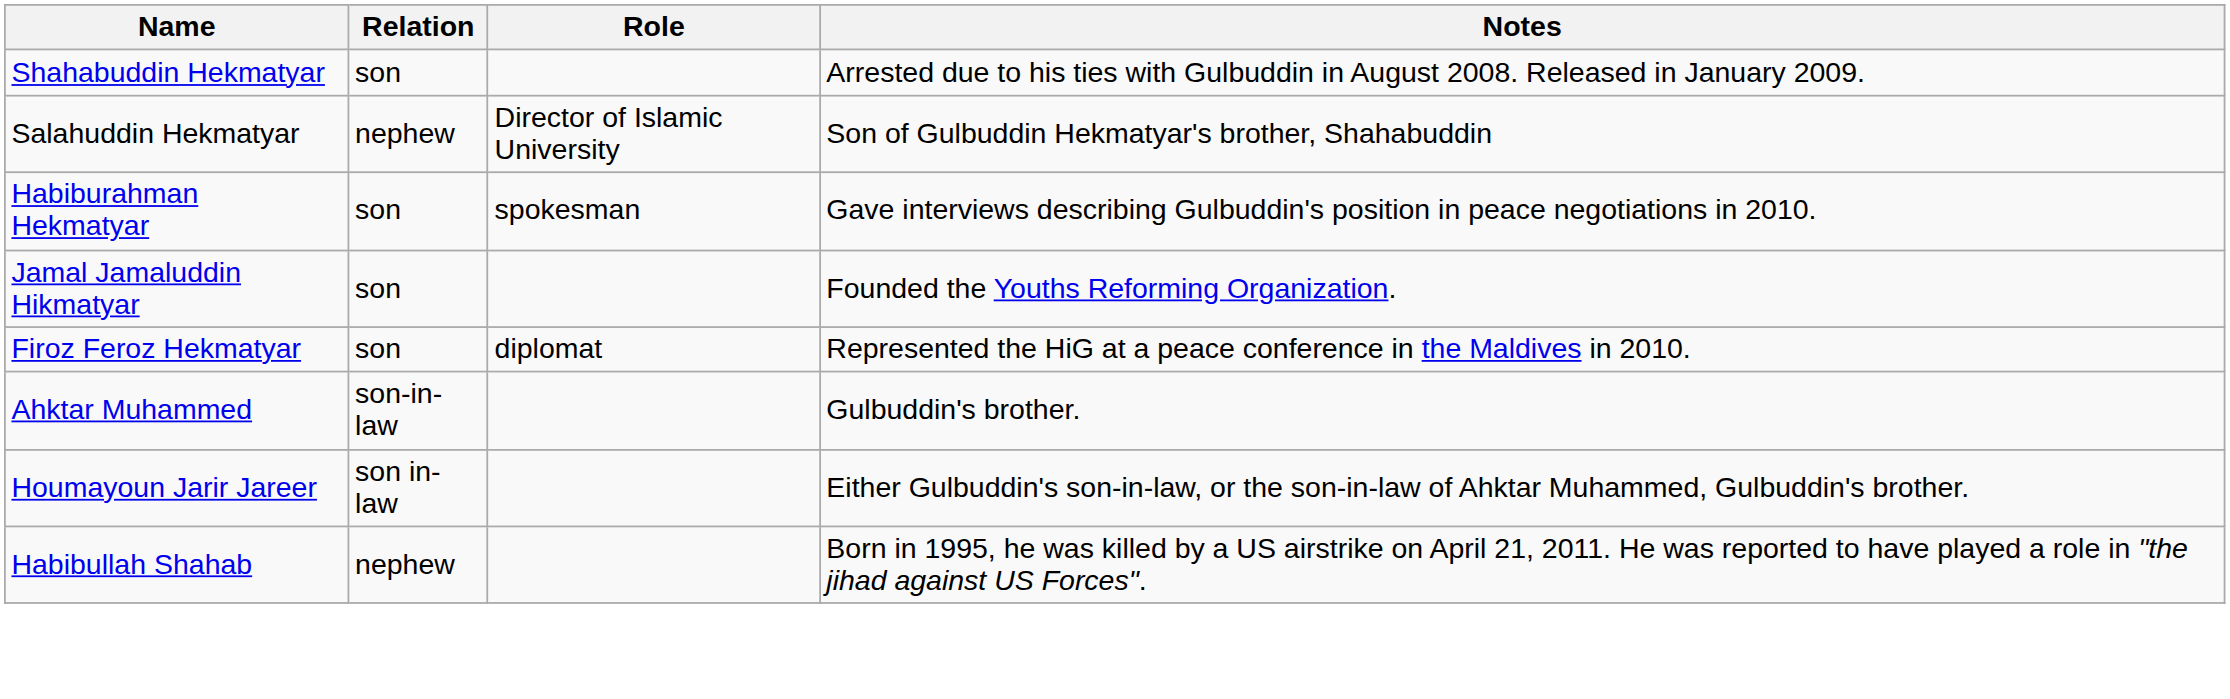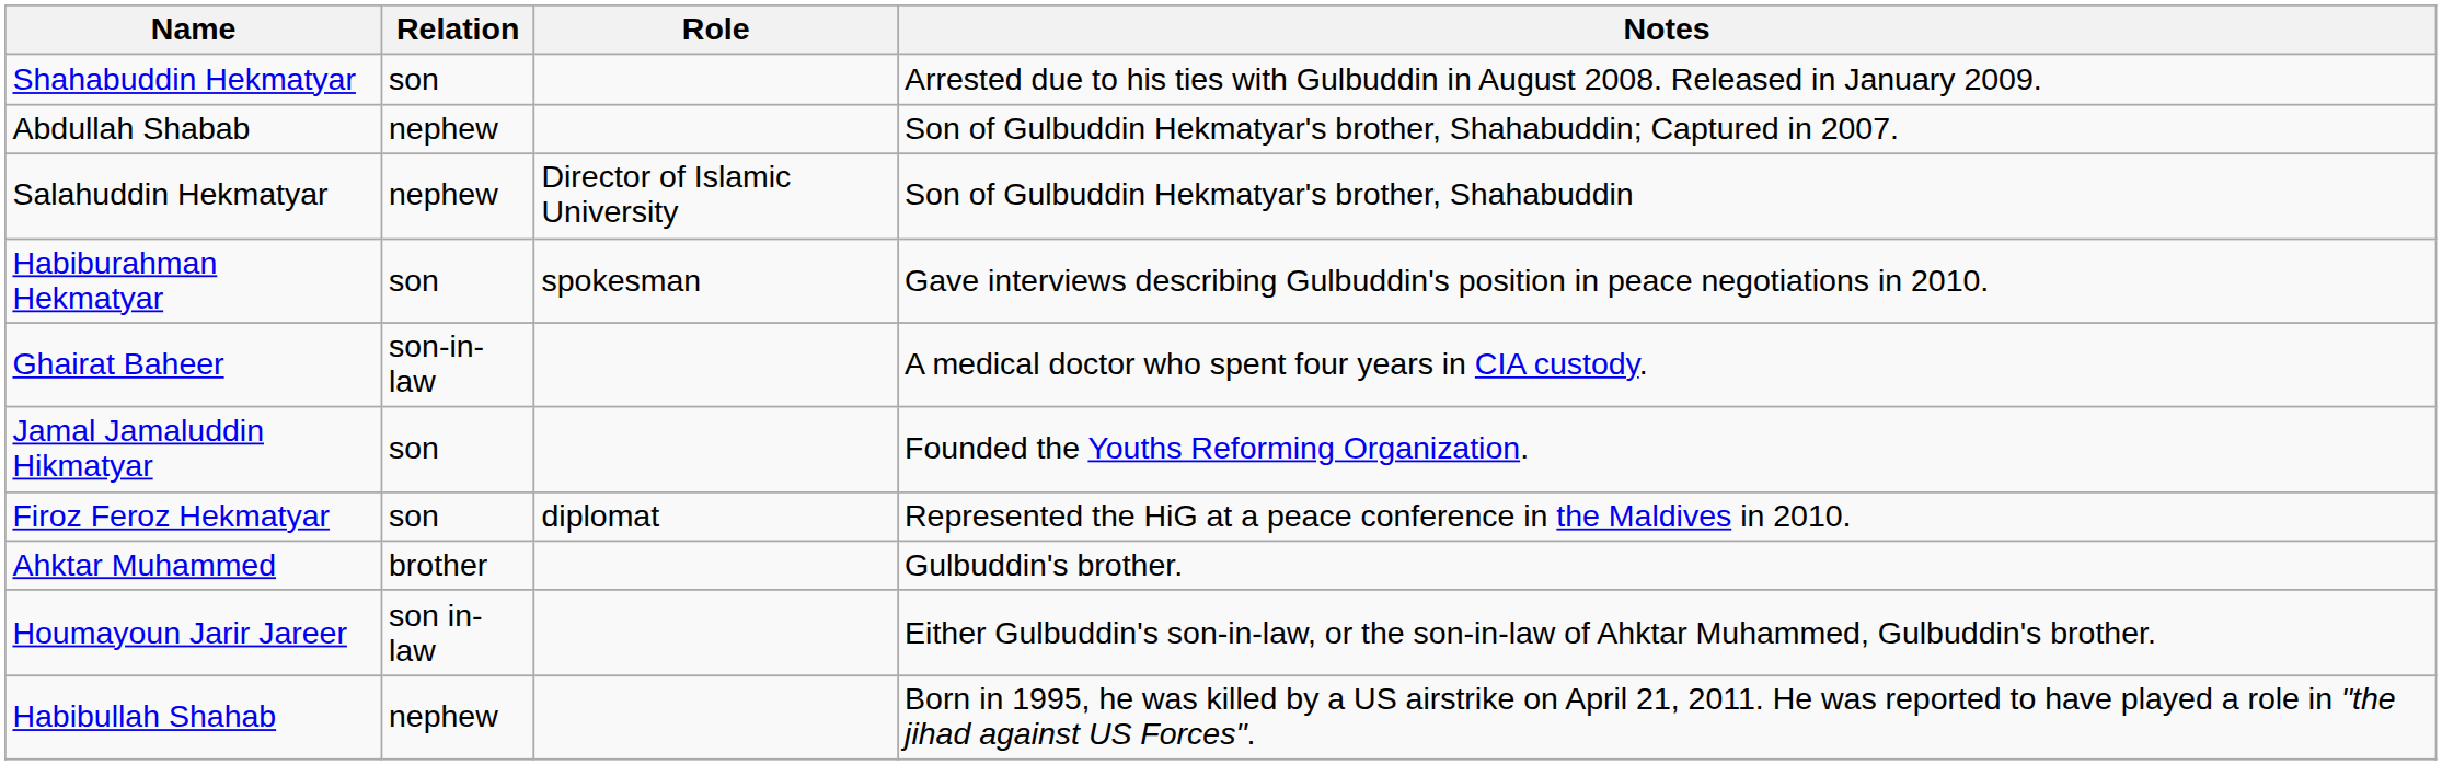+ row: Abdullah Shabab | nephew | Son of Gulbuddin Hekmatyar's brother, Shahabuddin; Captured in 2007.
+ row: Ghairat Baheer | son-in-law | A medical doctor who spent four years in CIA custody.
Ahktar Muhammed | Relation: son-in-law -> brother
